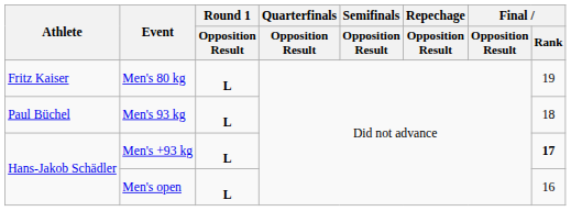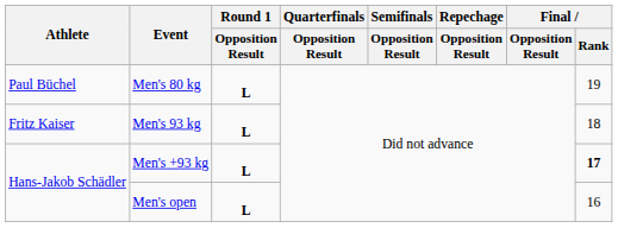Men's 80 kg | Athlete: Fritz Kaiser -> Paul Büchel
Men's 93 kg | Athlete: Paul Büchel -> Fritz Kaiser
